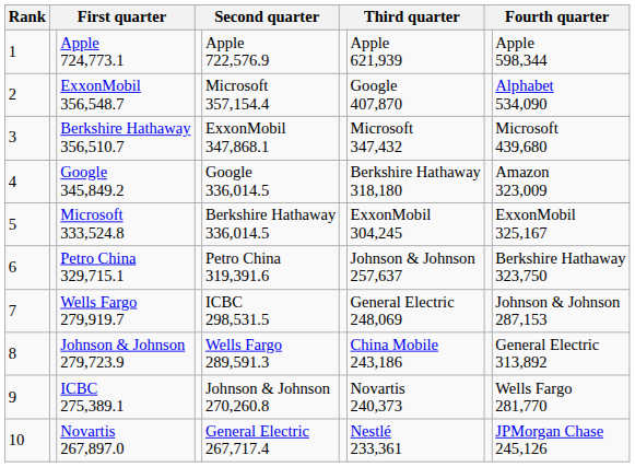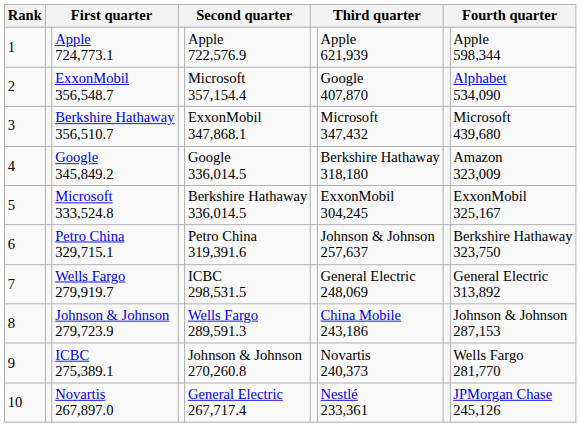Wells Fargo 279,919.7 | column 9: Johnson & Johnson 287,153 -> General Electric 313,892
Johnson & Johnson 279,723.9 | column 9: General Electric 313,892 -> Johnson & Johnson 287,153
